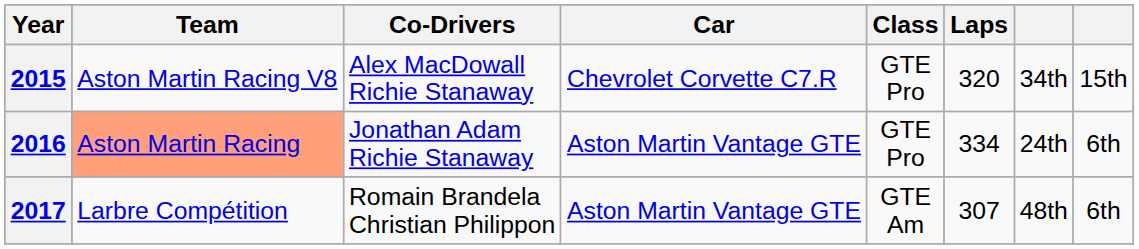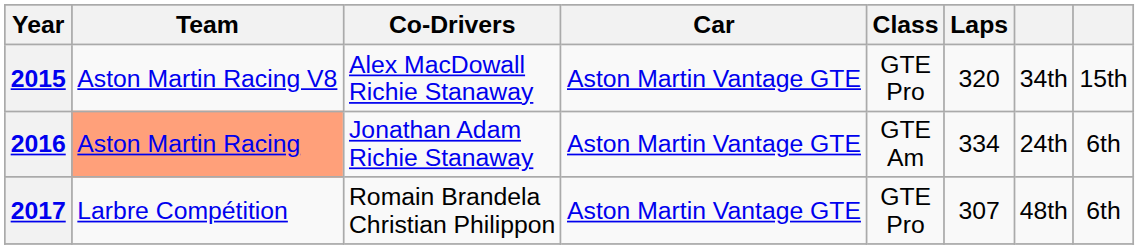2015 | Car: Chevrolet Corvette C7.R -> Aston Martin Vantage GTE
2016 | Class: GTE Pro -> GTE Am
2017 | Class: GTE Am -> GTE Pro
